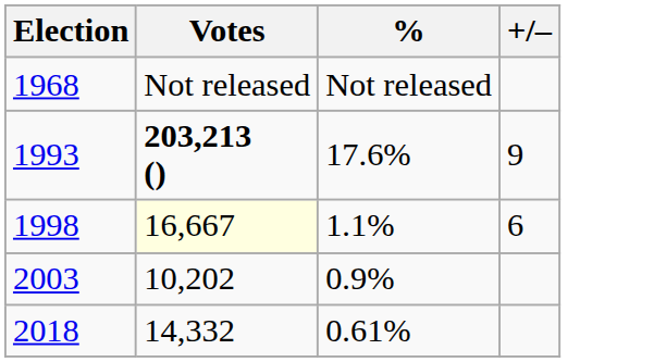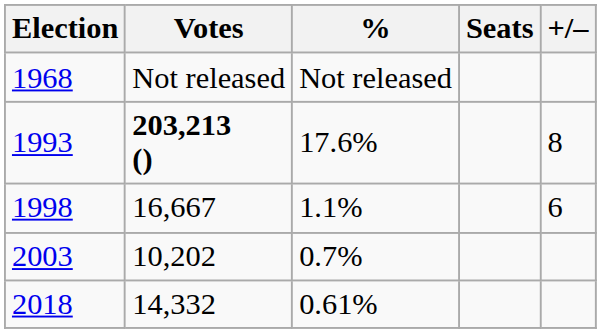+ column: Seats
1993 | +/–: 9 -> 8
1998 | Votes: lightyellow background -> no background
2003 | %: 0.9% -> 0.7%
